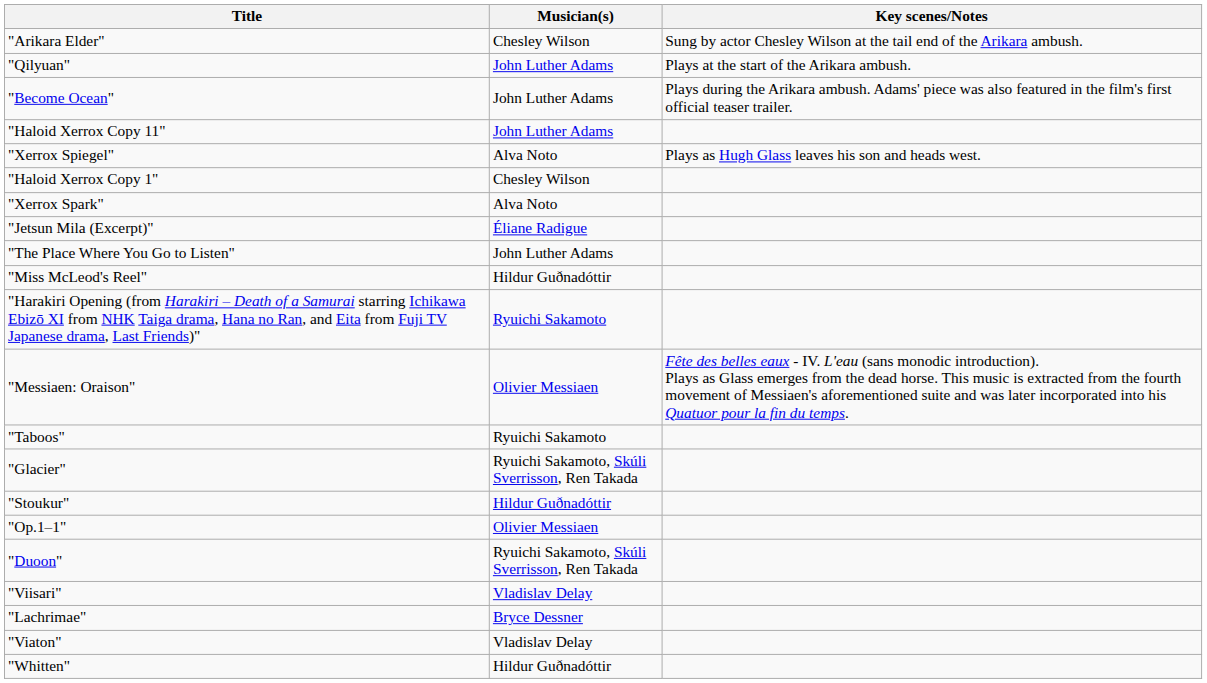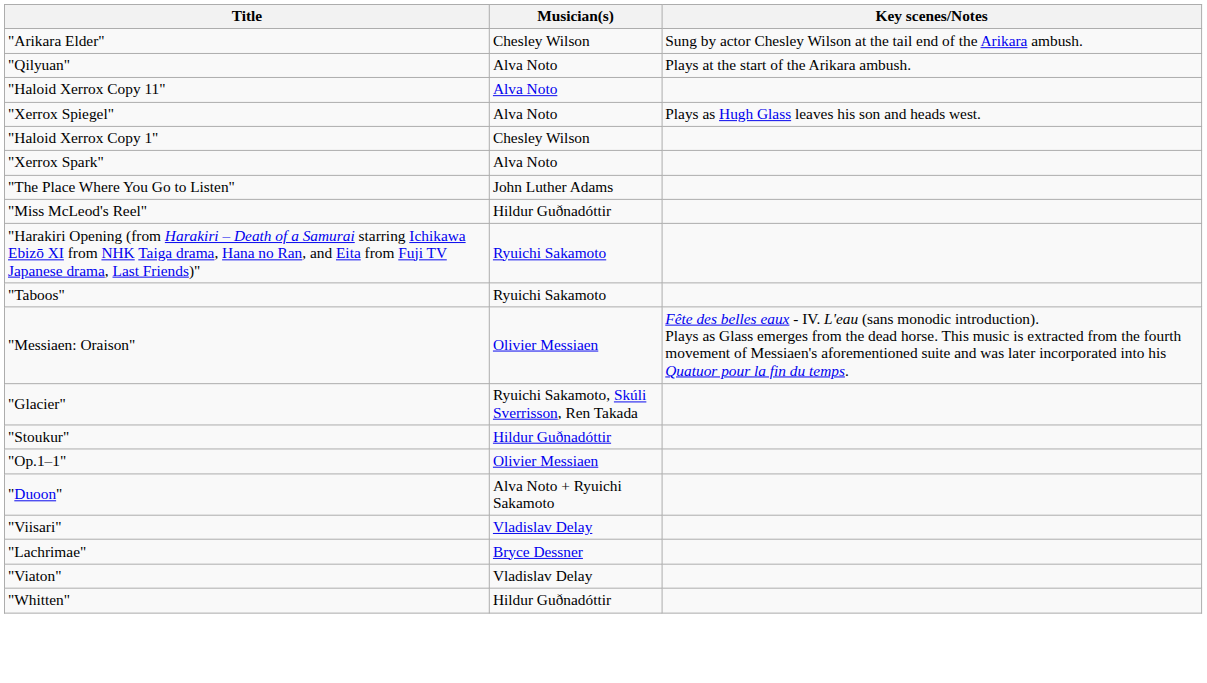"Qilyuan" | Musician(s): John Luther Adams -> Alva Noto
- row: "Become Ocean" | John Luther Adams | Plays during the Arikara ambush. Adams' piece was also featured in the film's first official teaser trailer.
"Haloid Xerrox Copy 11" | Musician(s): John Luther Adams -> Alva Noto
- row: "Jetsun Mila (Excerpt)" | Éliane Radigue
rows swapped: "Messiaen: Oraison" <-> "Taboos"
"Duoon" | Musician(s): Ryuichi Sakamoto, Skúli Sverrisson, Ren Takada -> Alva Noto + Ryuichi Sakamoto
